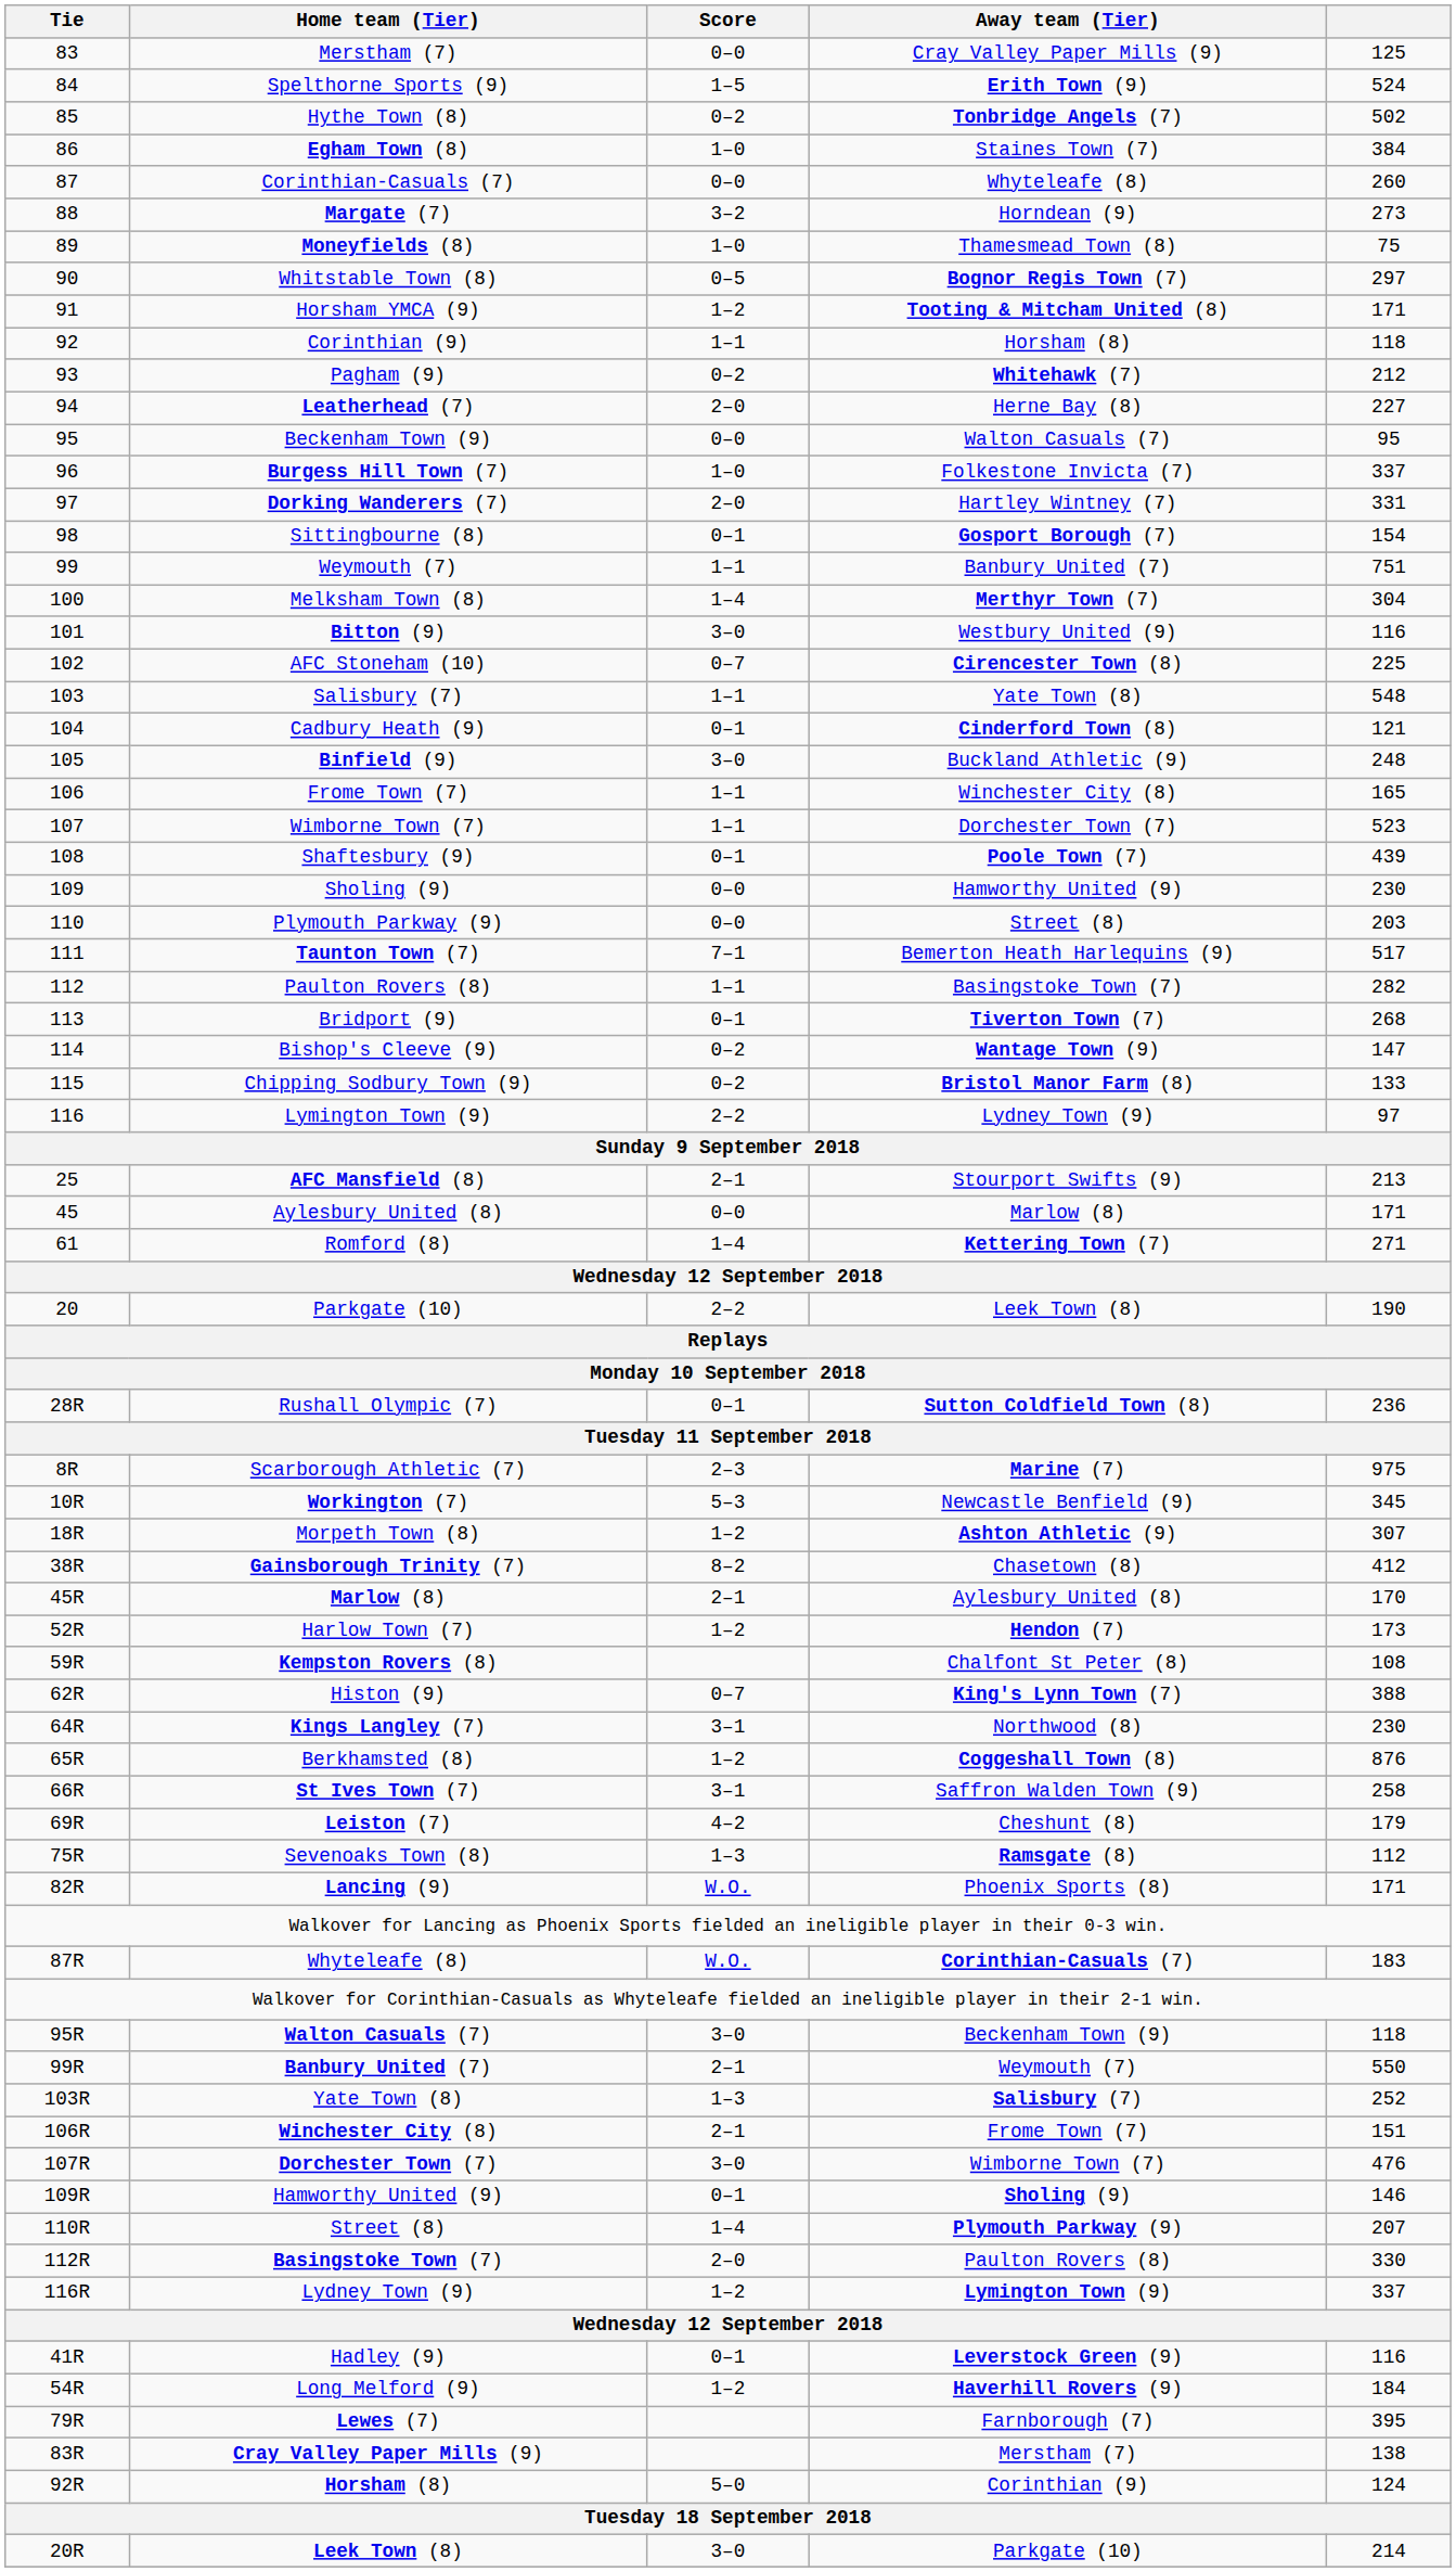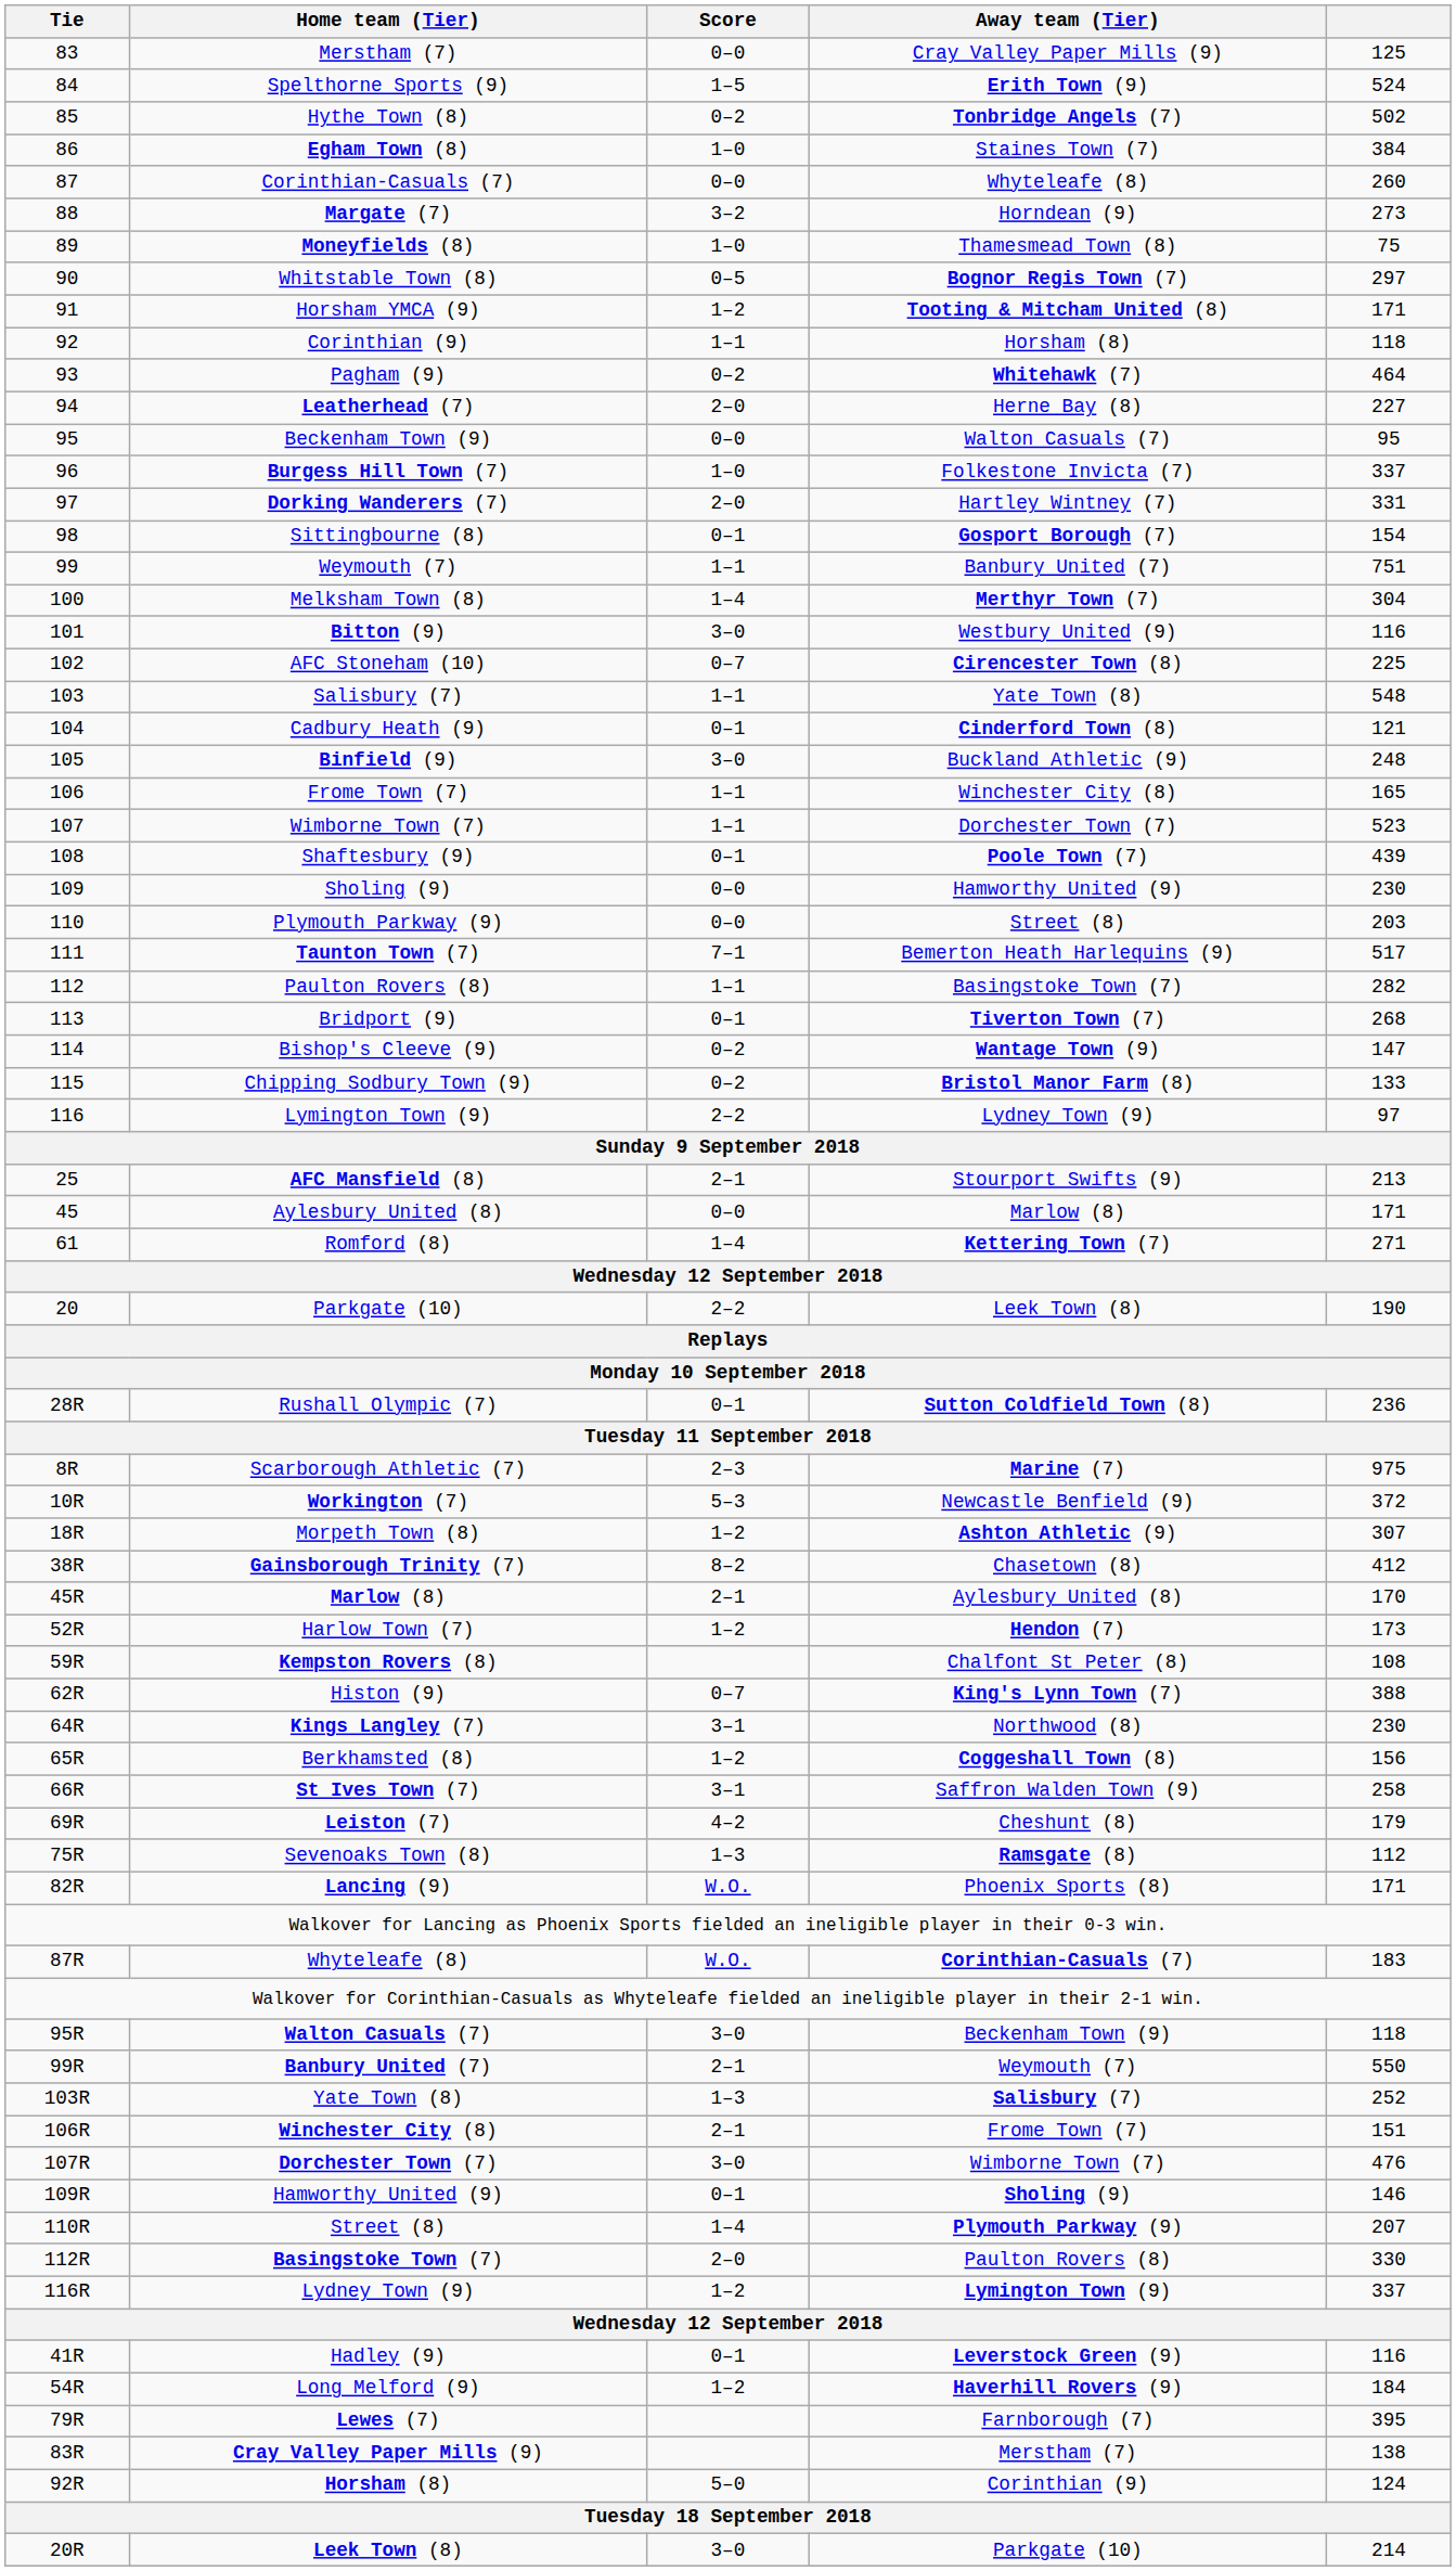Pagham (9) | column 5: 212 -> 464
Workington (7) | column 5: 345 -> 372
Berkhamsted (8) | column 5: 876 -> 156
